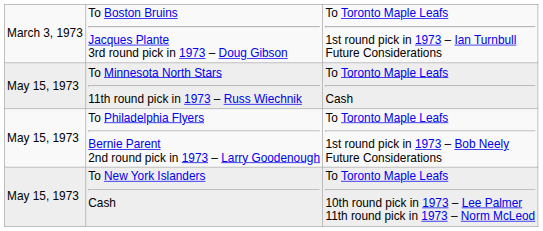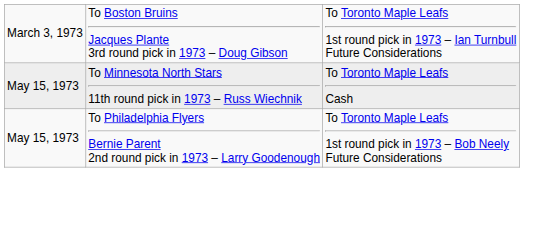- row: May 15, 1973 | To New York Islanders Cash | To Toronto Maple Leafs 10th round pick in 1973 – Lee Palmer 11th round pick in 1973 – Norm McLeod
